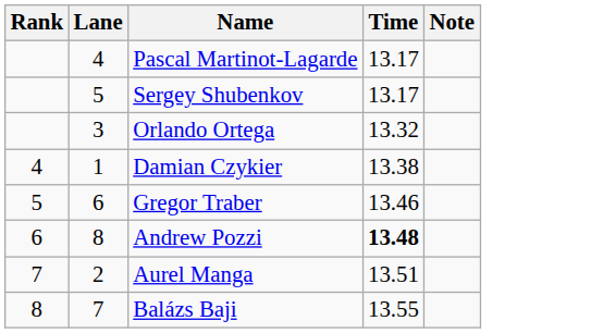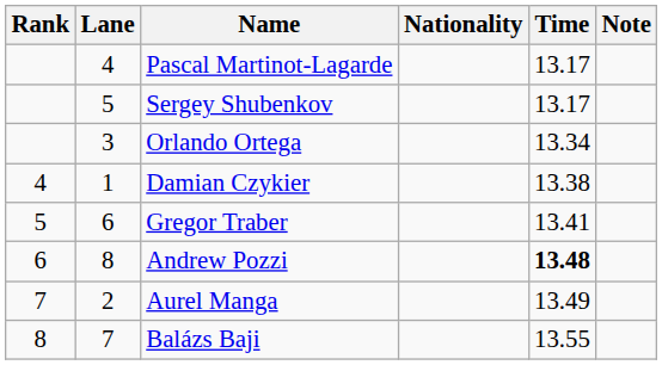+ column: Nationality
Orlando Ortega | Time: 13.32 -> 13.34
Gregor Traber | Time: 13.46 -> 13.41
Aurel Manga | Time: 13.51 -> 13.49
